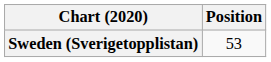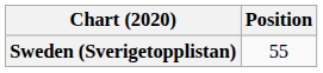Sweden (Sverigetopplistan) | Position: 53 -> 55
